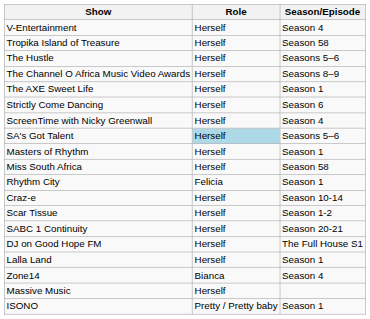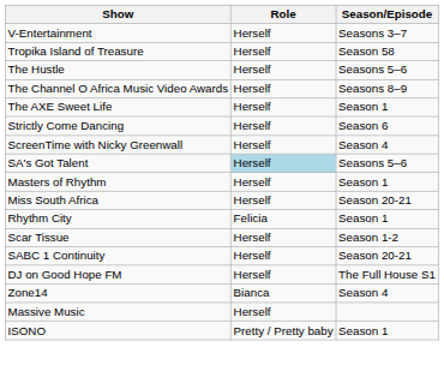V-Entertainment | Season/Episode: Season 4 -> Seasons 3–7
Miss South Africa | Season/Episode: Season 58 -> Season 20-21
- row: Craz-e | Herself | Season 10-14
- row: Lalla Land | Herself | Season 1
